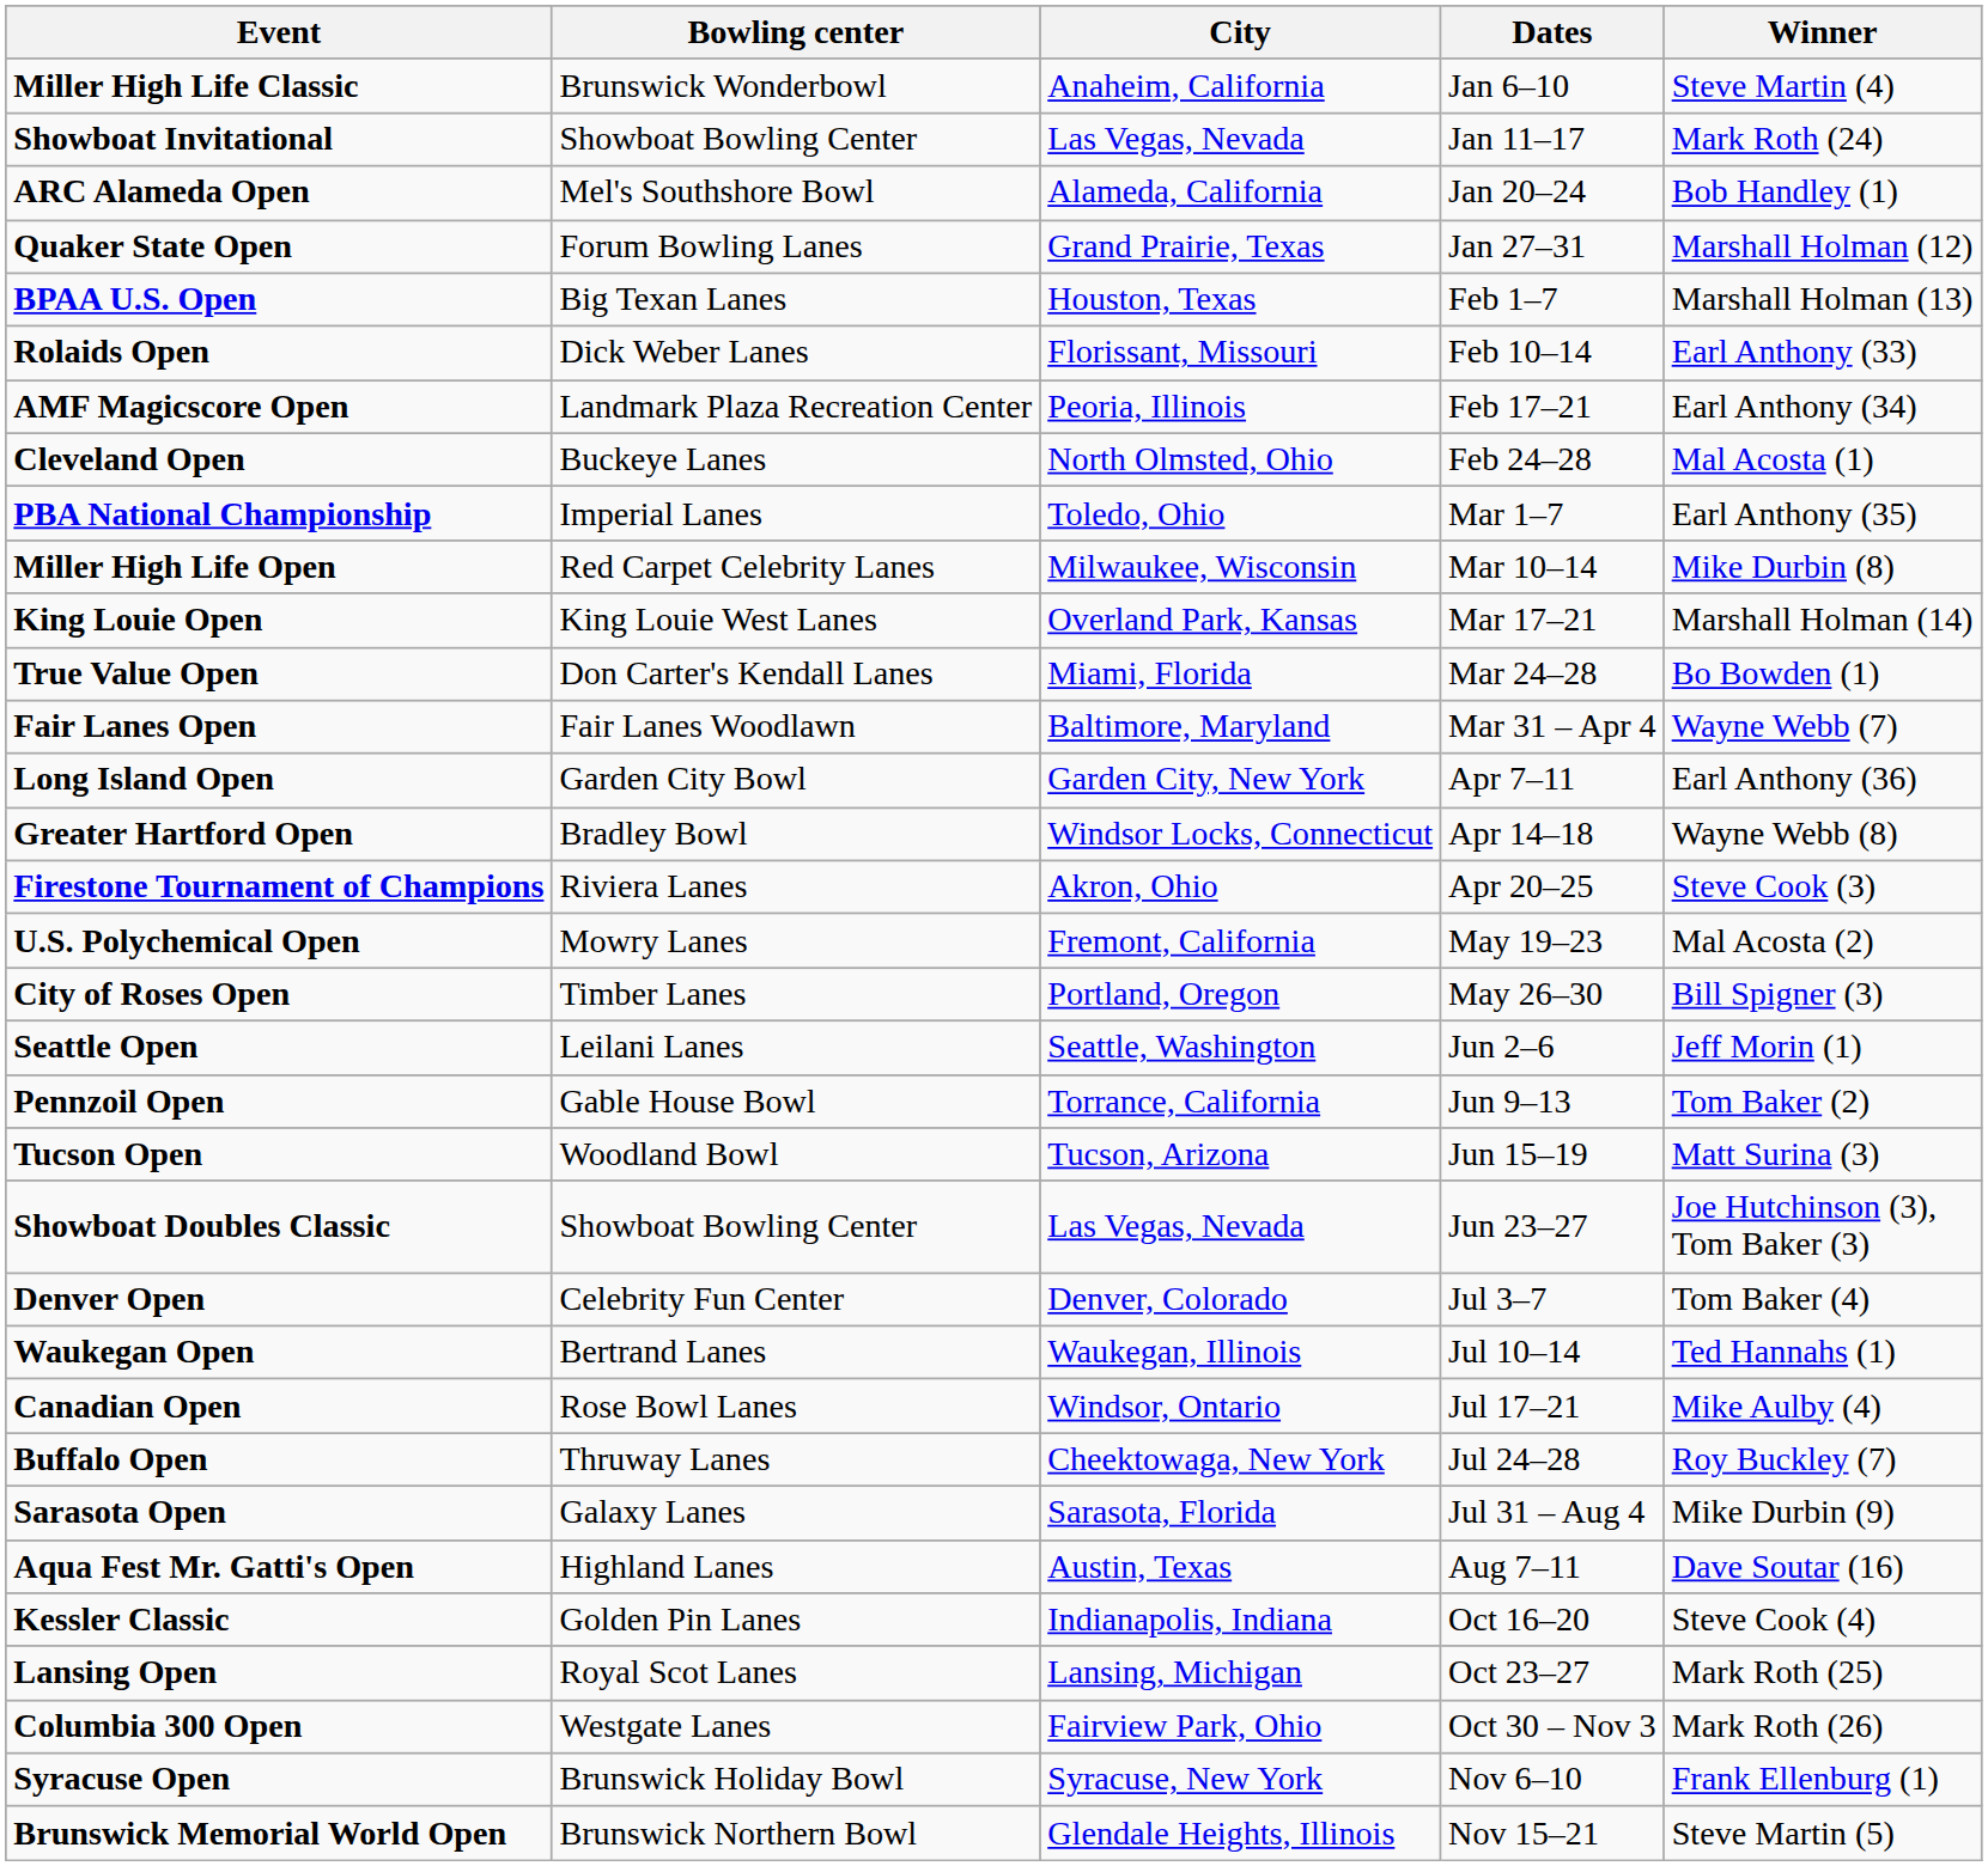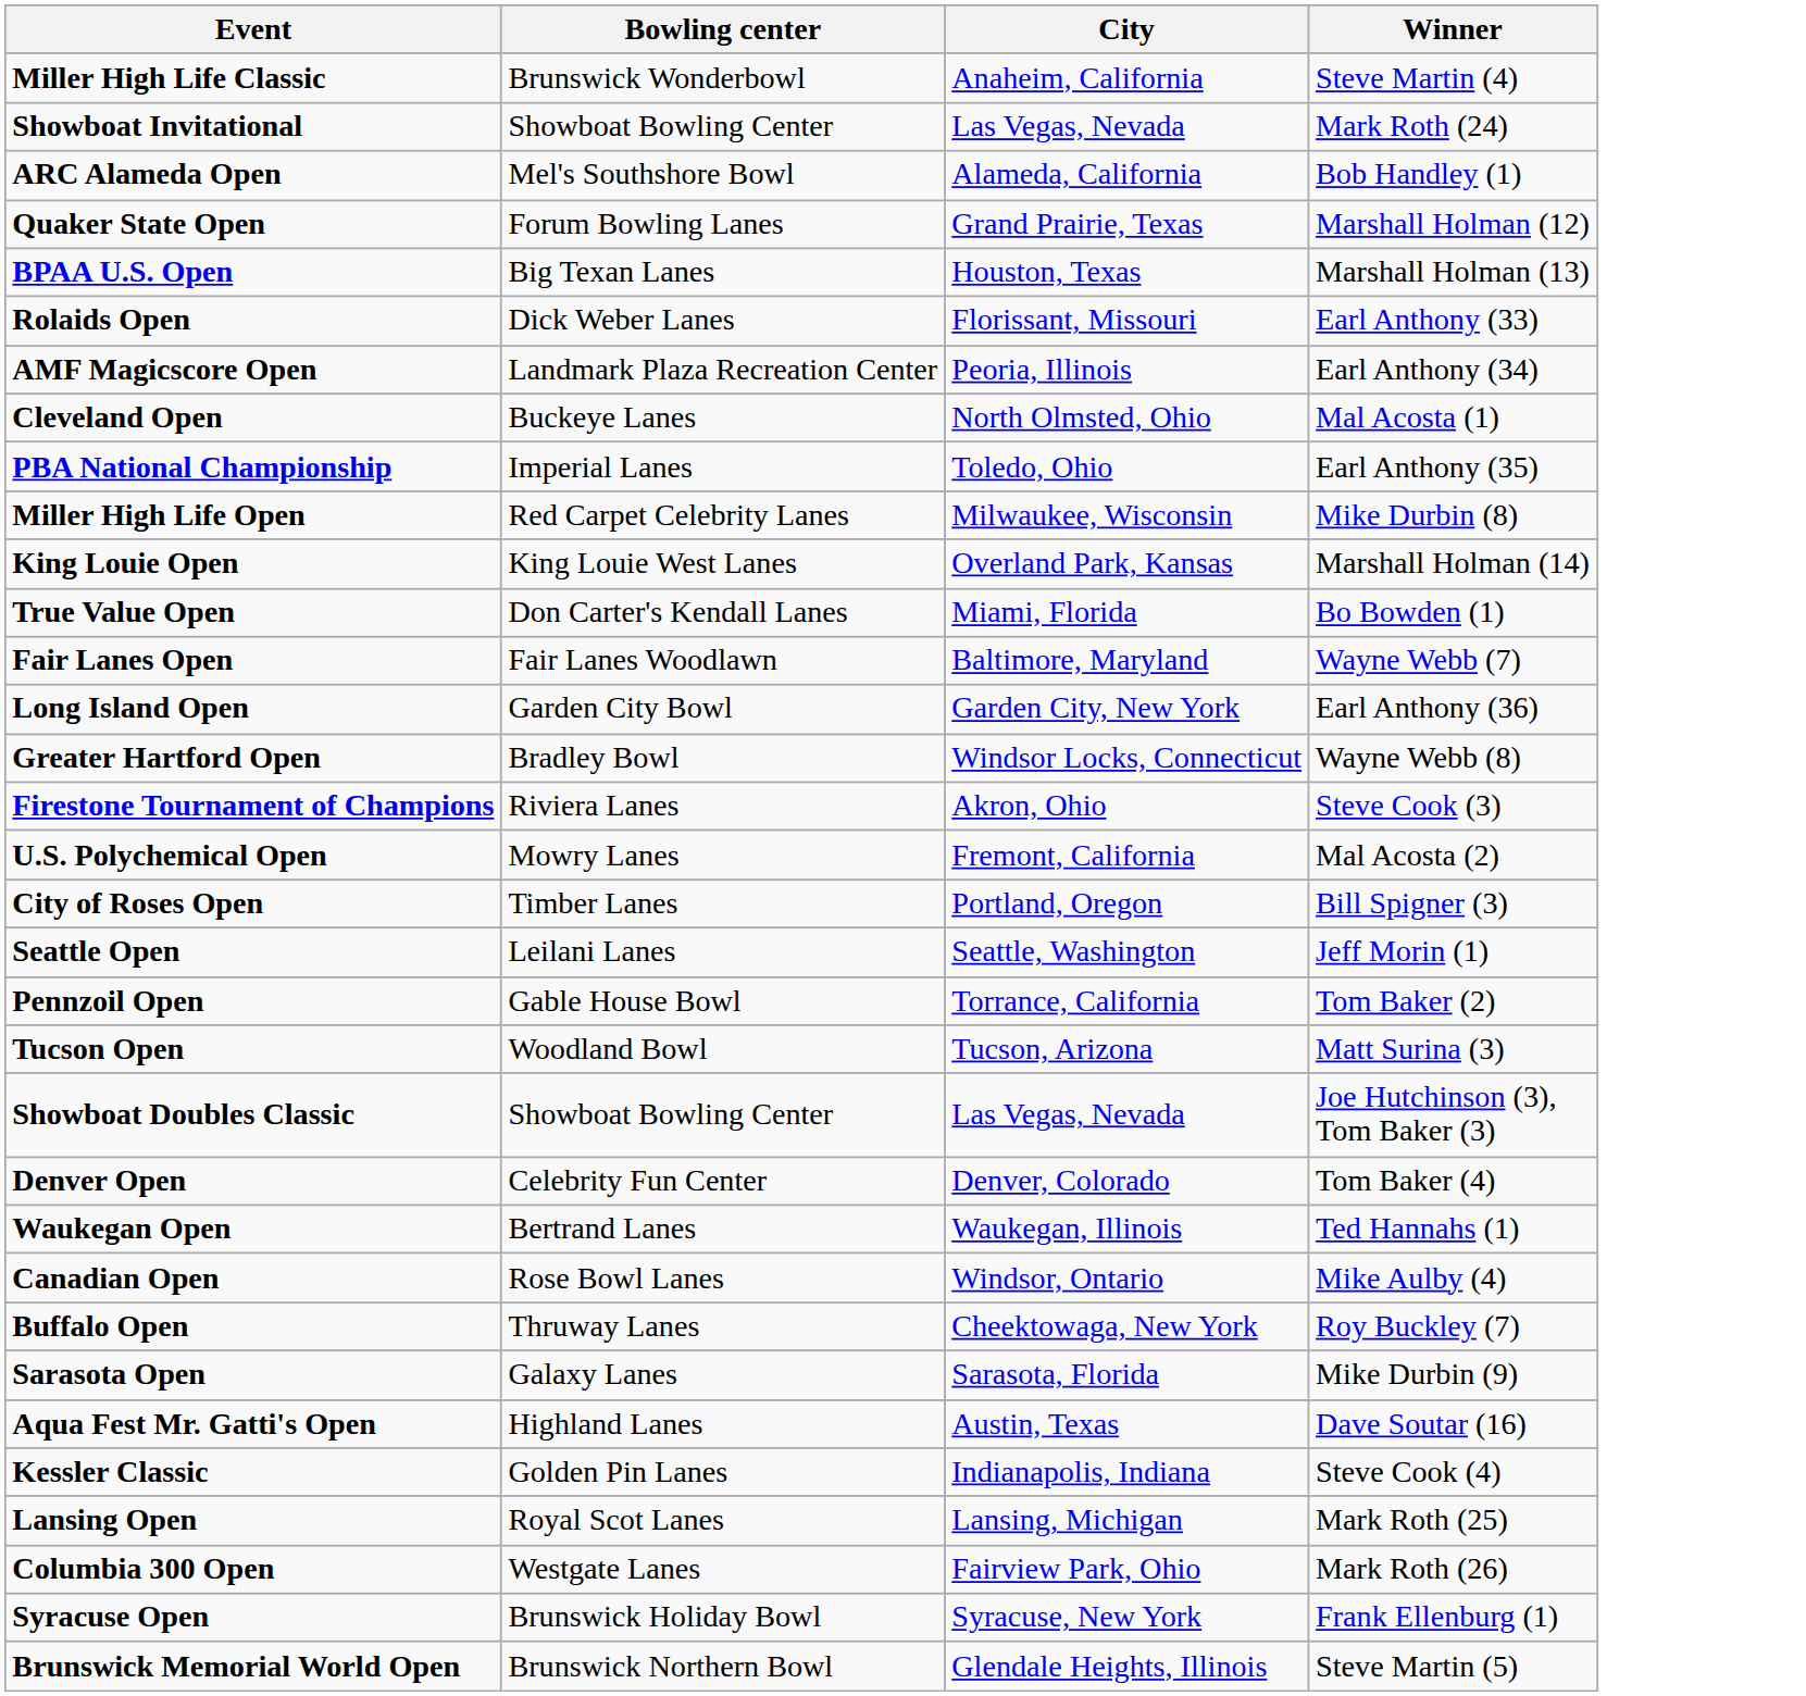- column: Dates | Jan 6–10 | Jan 11–17 | Jan 20–24 | Jan 27–31 | Feb 1–7 | Feb 10–14 | Feb 17–21 | Feb 24–28 | Mar 1–7 | Mar 10–14 | Mar 17–21 | Mar 24–28 | Mar 31 – Apr 4 | Apr 7–11 | Apr 14–18 | Apr 20–25 | May 19–23 | May 26–30 | Jun 2–6 | Jun 9–13 | Jun 15–19 | Jun 23–27 | Jul 3–7 | Jul 10–14 | Jul 17–21 | Jul 24–28 | Jul 31 – Aug 4 | Aug 7–11 | Oct 16–20 | Oct 23–27 | Oct 30 – Nov 3 | Nov 6–10 | Nov 15–21
